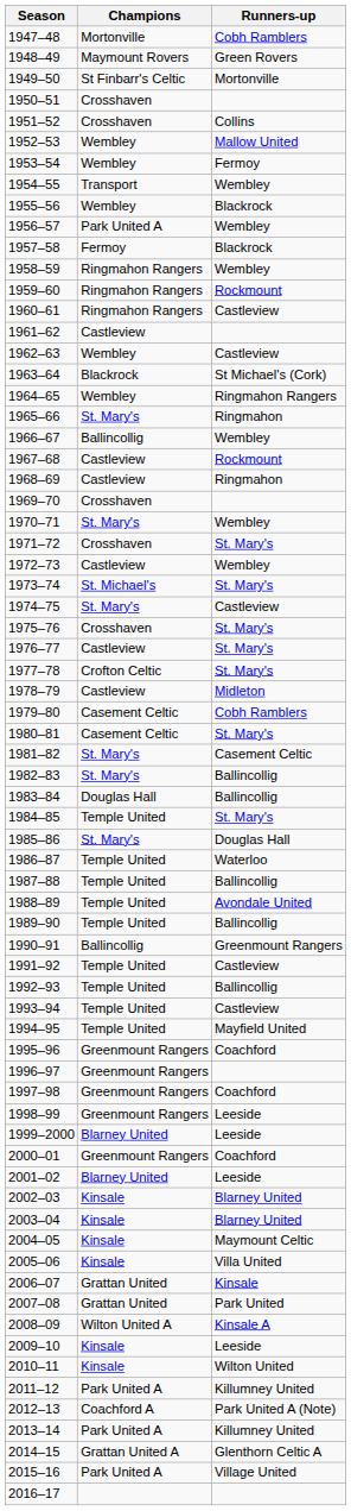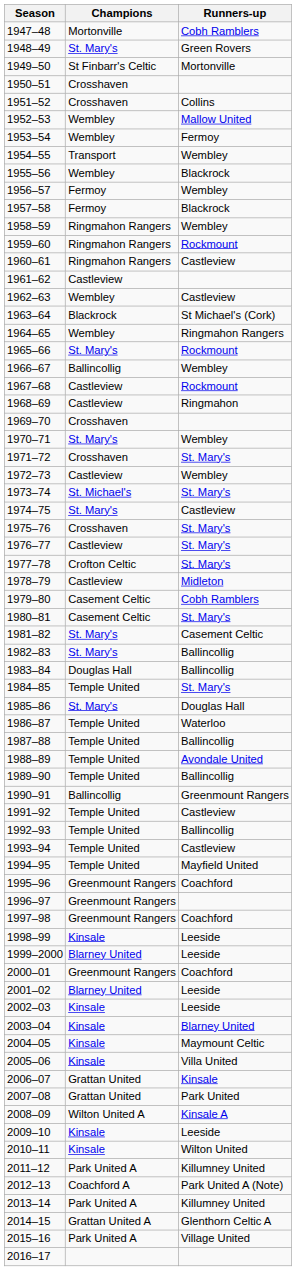1948–49 | Champions: Maymount Rovers -> St. Mary's
1956–57 | Champions: Park United A -> Fermoy
1965–66 | Runners-up: Ringmahon -> Rockmount
1998–99 | Champions: Greenmount Rangers -> Kinsale
2002–03 | Runners-up: Blarney United -> Leeside
